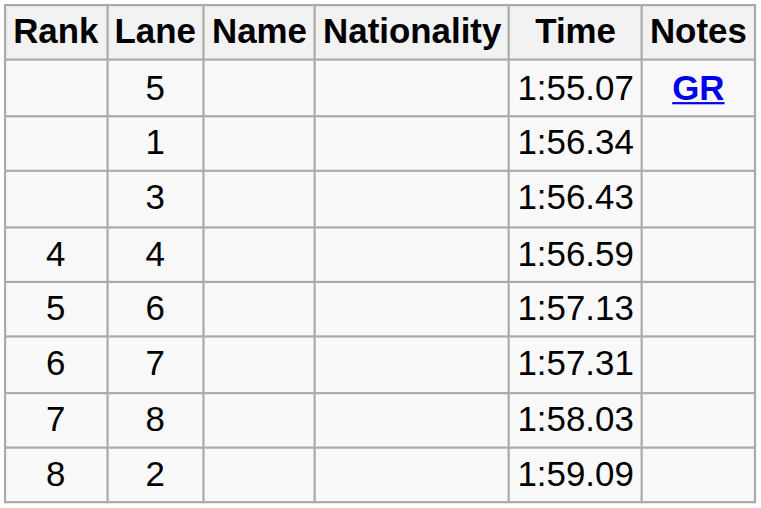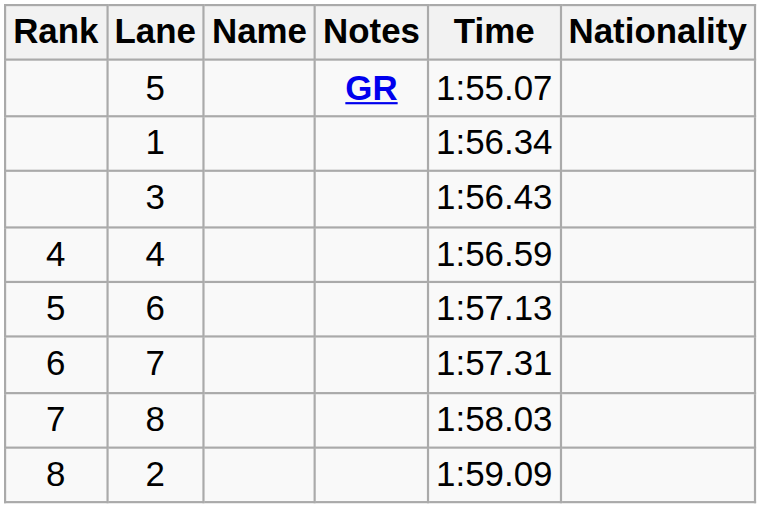columns swapped: Nationality <-> Notes
